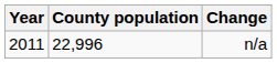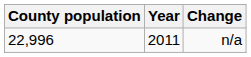columns swapped: Year <-> County population
